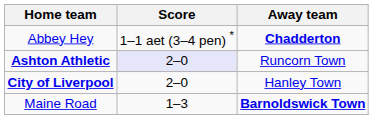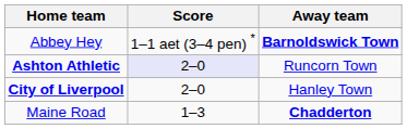Abbey Hey | Away team: Chadderton -> Barnoldswick Town
Maine Road | Away team: Barnoldswick Town -> Chadderton
